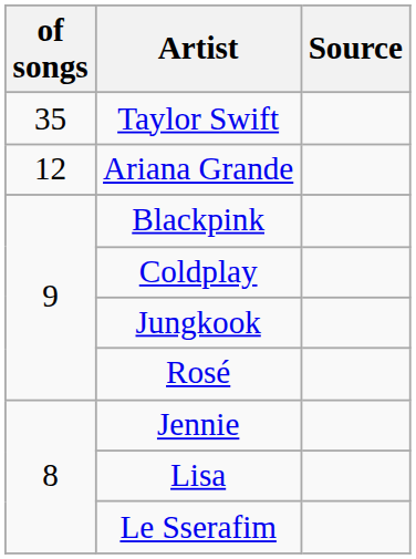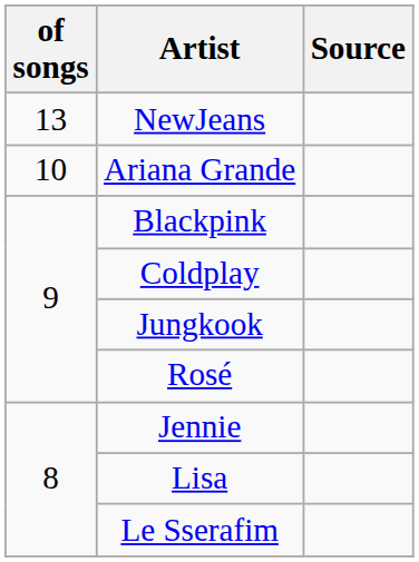- row: 35 | Taylor Swift
+ row: 13 | NewJeans
Ariana Grande | of songs: 12 -> 10
